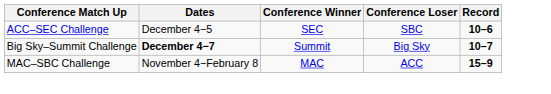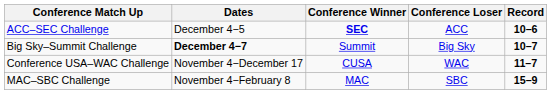ACC–SEC Challenge | Conference Winner: normal -> bold
ACC–SEC Challenge | Conference Loser: SBC -> ACC
+ row: Conference USA–WAC Challenge | November 4−December 17 | CUSA | WAC | 11–7
MAC–SBC Challenge | Conference Loser: ACC -> SBC
